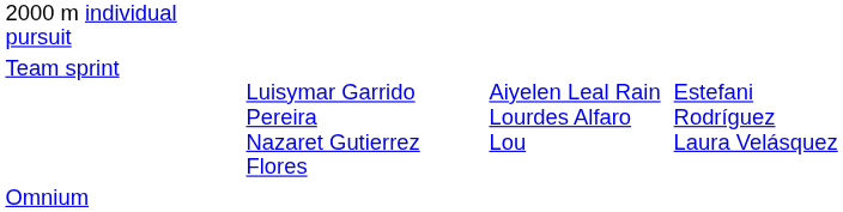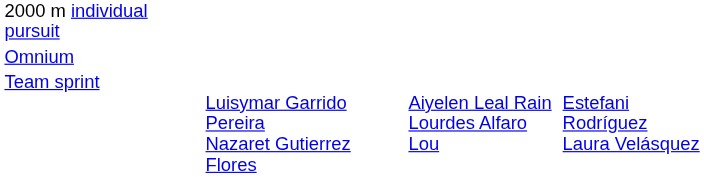rows swapped: Omnium <-> Team sprint
